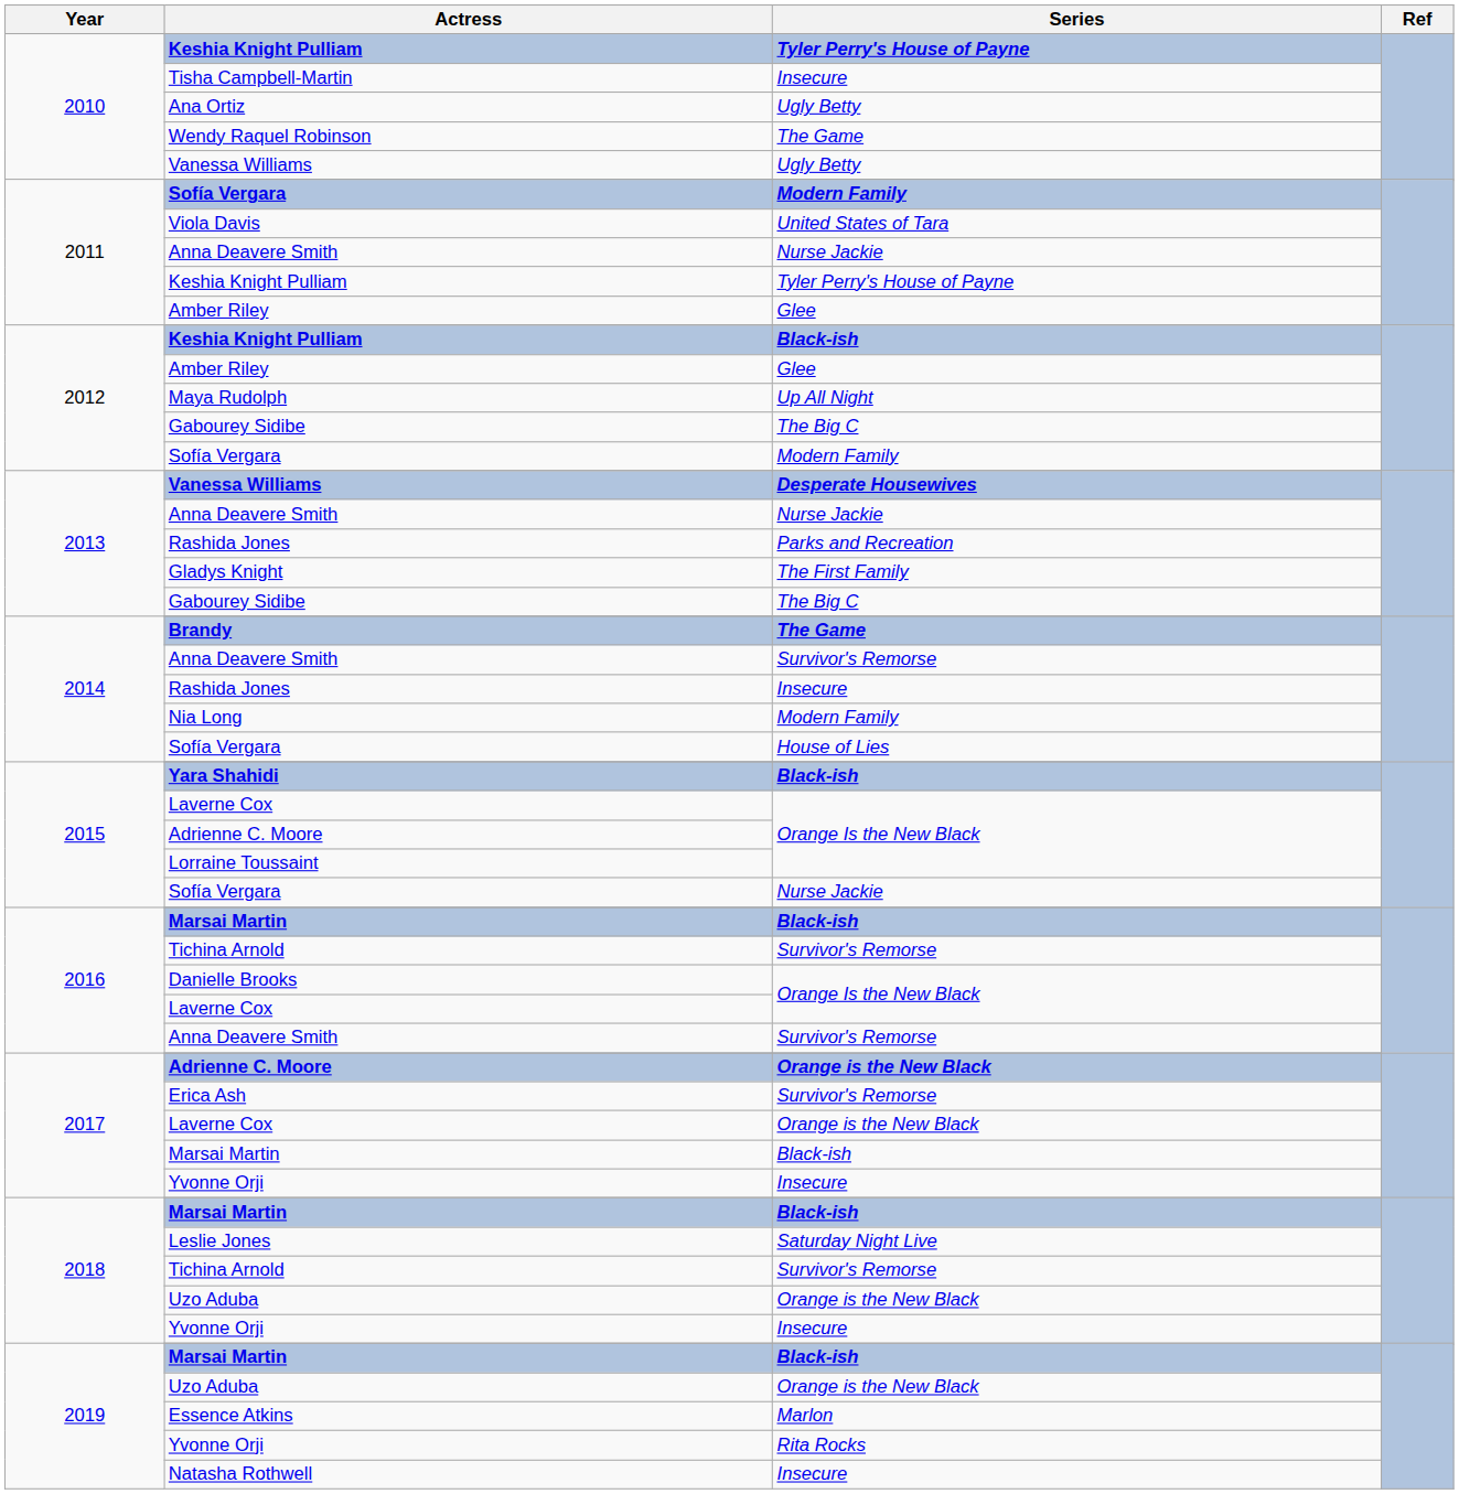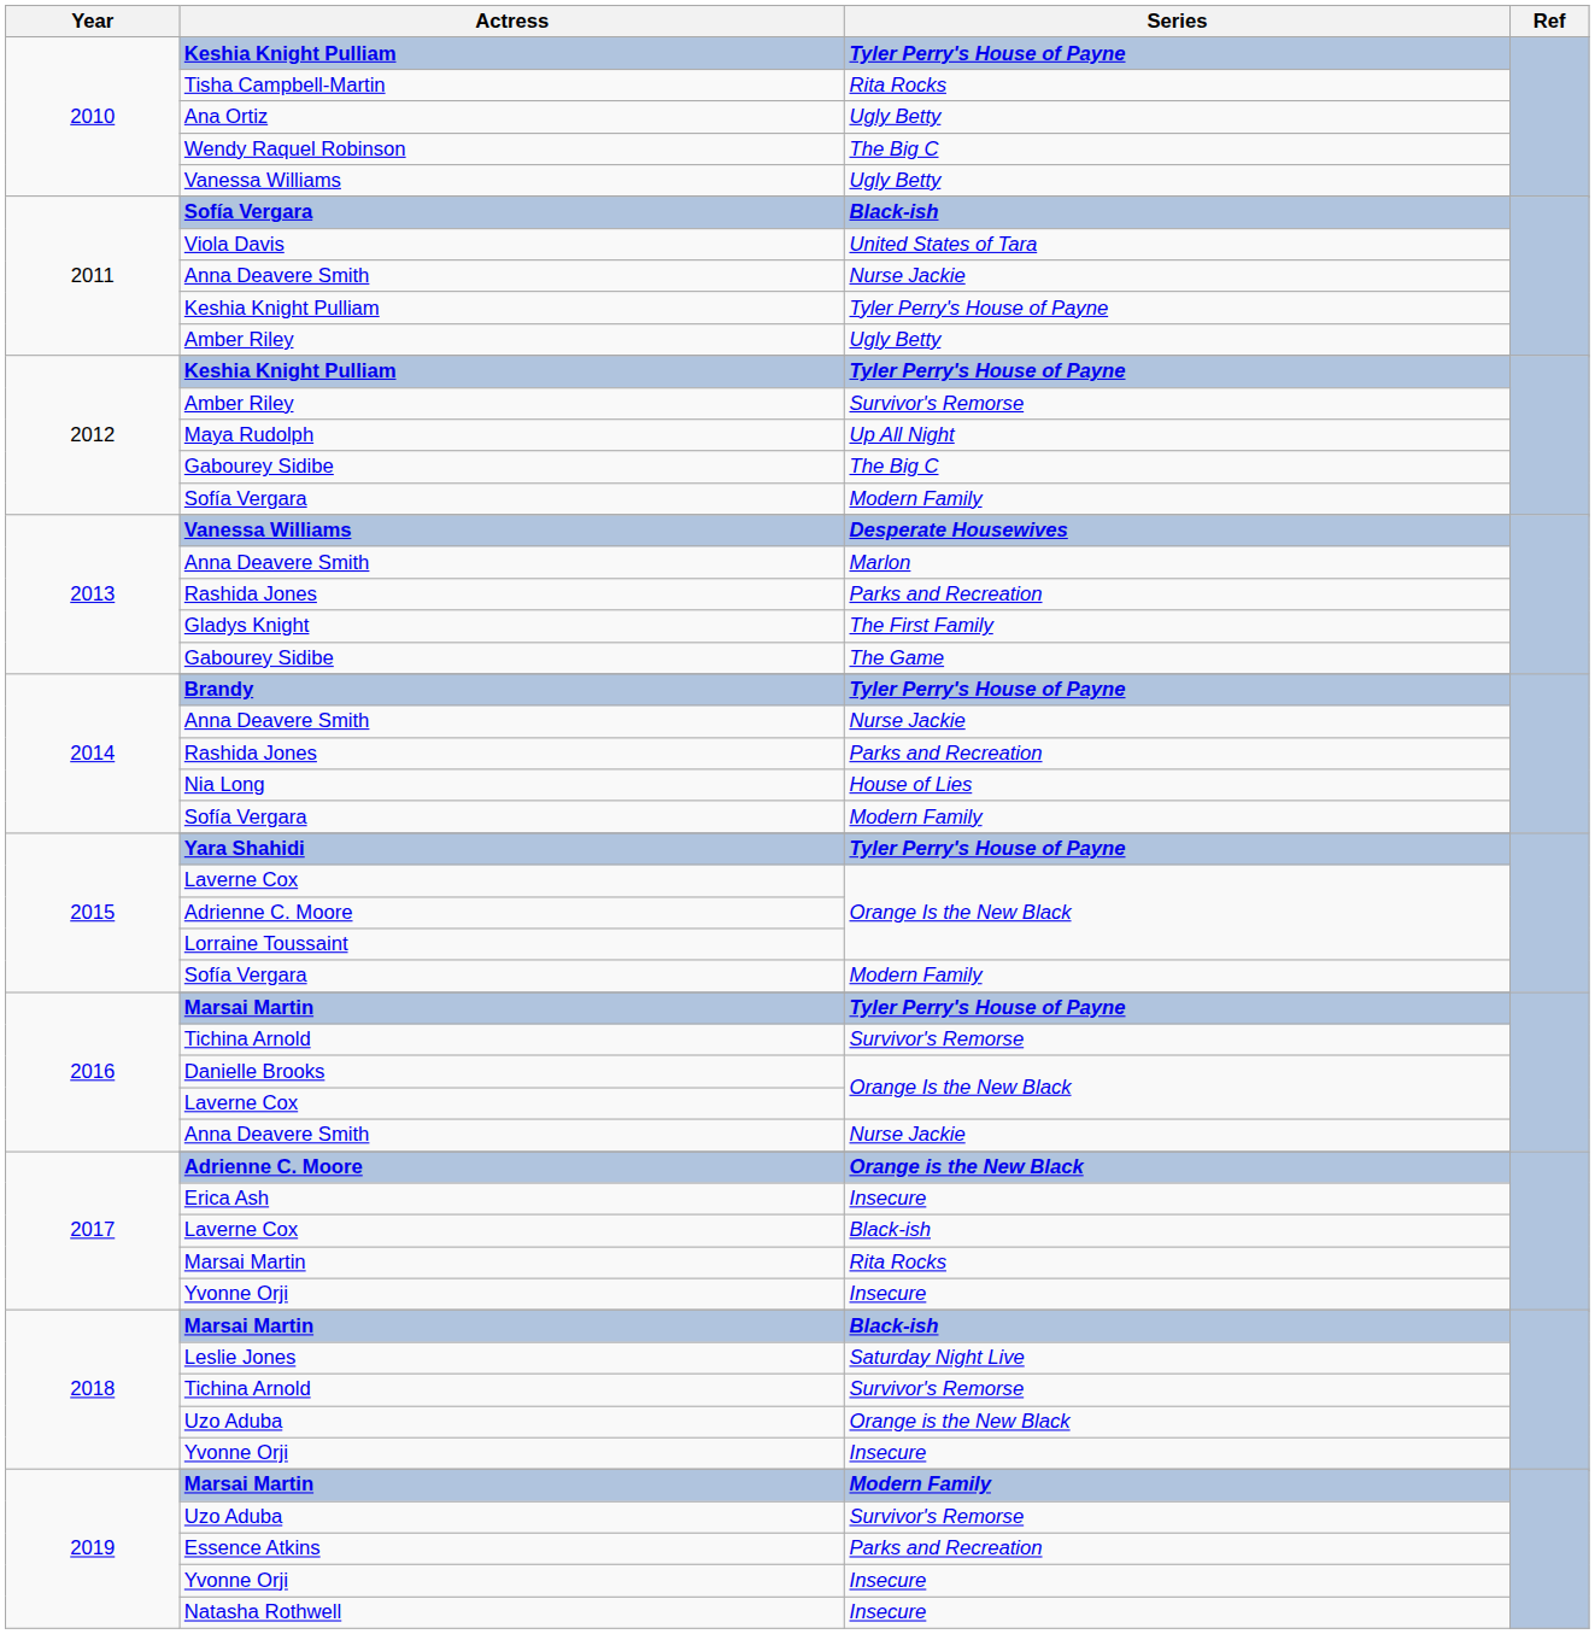Tisha Campbell-Martin | Series: Insecure -> Rita Rocks
Wendy Raquel Robinson | Series: The Game -> The Big C
2011 / Sofía Vergara | Series: Modern Family -> Black-ish
2011 / Amber Riley | Series: Glee -> Ugly Betty
2012 / Keshia Knight Pulliam | Series: Black-ish -> Tyler Perry's House of Payne
2012 / Amber Riley | Series: Glee -> Survivor's Remorse
2013 / Anna Deavere Smith | Series: Nurse Jackie -> Marlon
2013 / Gabourey Sidibe | Series: The Big C -> The Game
Brandy | Series: The Game -> Tyler Perry's House of Payne
2014 / Anna Deavere Smith | Series: Survivor's Remorse -> Nurse Jackie
2014 / Rashida Jones | Series: Insecure -> Parks and Recreation
Nia Long | Series: Modern Family -> House of Lies
2014 / Sofía Vergara | Series: House of Lies -> Modern Family
Yara Shahidi | Series: Black-ish -> Tyler Perry's House of Payne
2015 / Sofía Vergara | Series: Nurse Jackie -> Modern Family
2016 / Marsai Martin | Series: Black-ish -> Tyler Perry's House of Payne
2016 / Anna Deavere Smith | Series: Survivor's Remorse -> Nurse Jackie
Erica Ash | Series: Survivor's Remorse -> Insecure
2017 / Laverne Cox | Series: Orange is the New Black -> Black-ish
2017 / Marsai Martin | Series: Black-ish -> Rita Rocks
2019 / Marsai Martin | Series: Black-ish -> Modern Family
2019 / Uzo Aduba | Series: Orange is the New Black -> Survivor's Remorse
Essence Atkins | Series: Marlon -> Parks and Recreation
2019 / Yvonne Orji | Series: Rita Rocks -> Insecure
